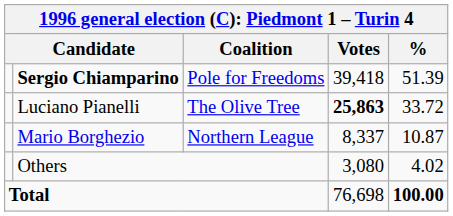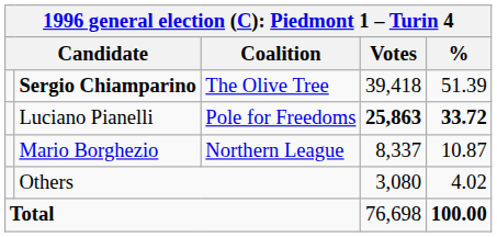Sergio Chiamparino | Coalition: Pole for Freedoms -> The Olive Tree
Luciano Pianelli | Coalition: The Olive Tree -> Pole for Freedoms
Luciano Pianelli | %: normal -> bold
